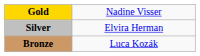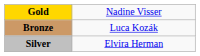rows swapped: Silver <-> Bronze
